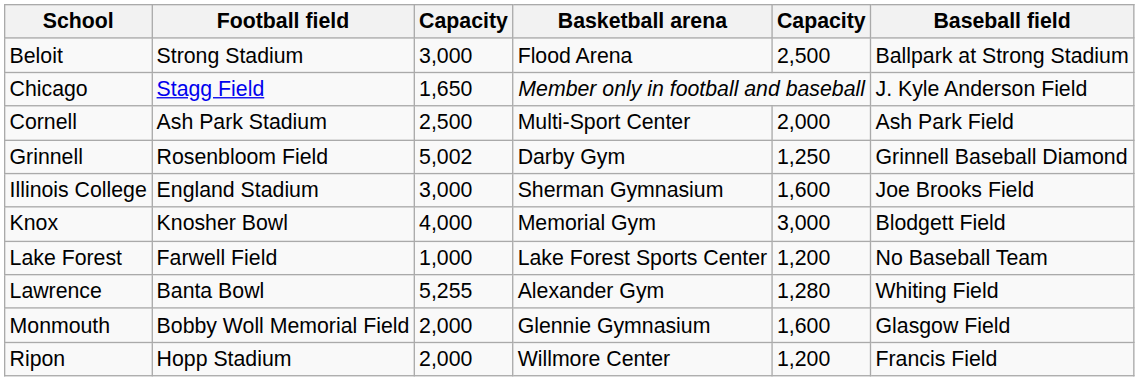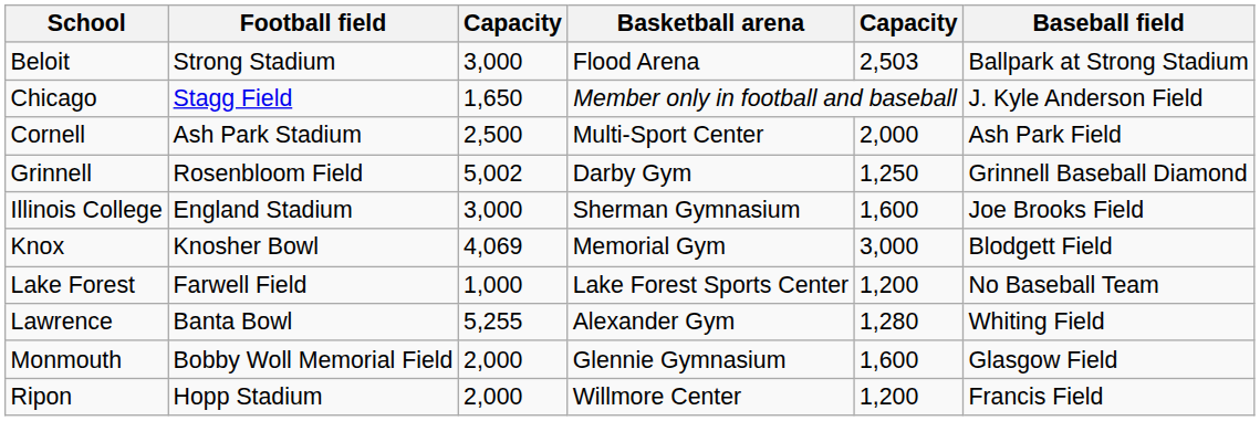Beloit | column 5: 2,500 -> 2,503
Knox | column 3: 4,000 -> 4,069
